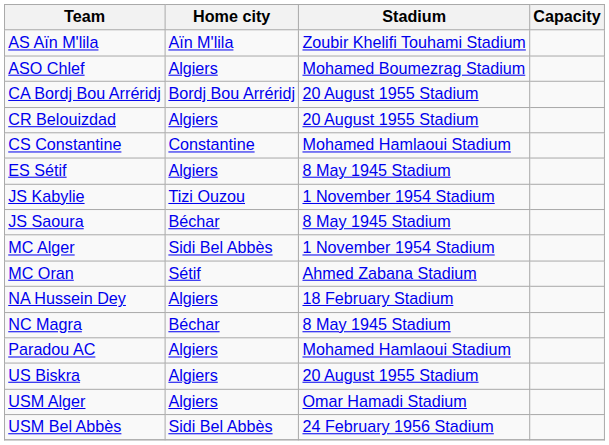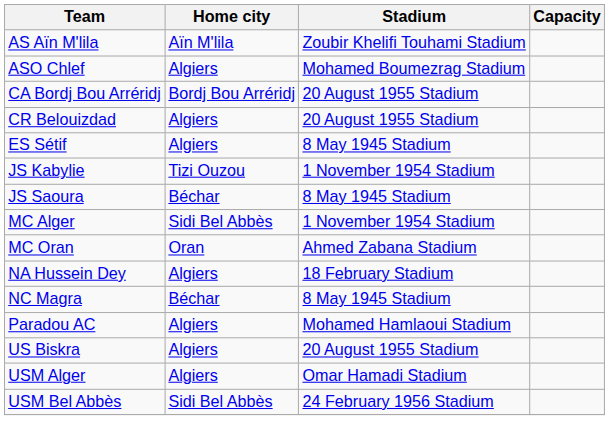- row: CS Constantine | Constantine | Mohamed Hamlaoui Stadium
MC Oran | Home city: Sétif -> Oran
